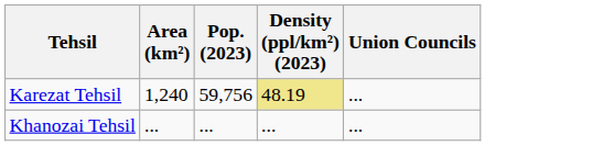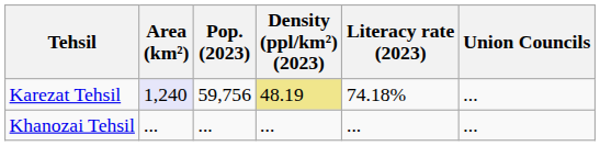+ column: Literacy rate (2023) | 74.18% | ...
Karezat Tehsil | Area (km²): no background -> lavender background
